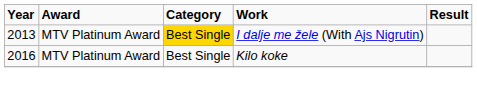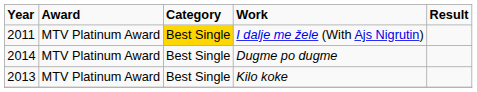I dalje me žele (With Ajs Nigrutin) | Year: 2013 -> 2011
+ row: 2014 | MTV Platinum Award | Best Single | Dugme po dugme
Kilo koke | Year: 2016 -> 2013
